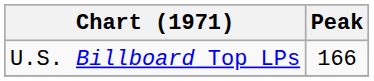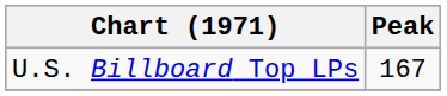U.S. Billboard Top LPs | Peak: 166 -> 167
